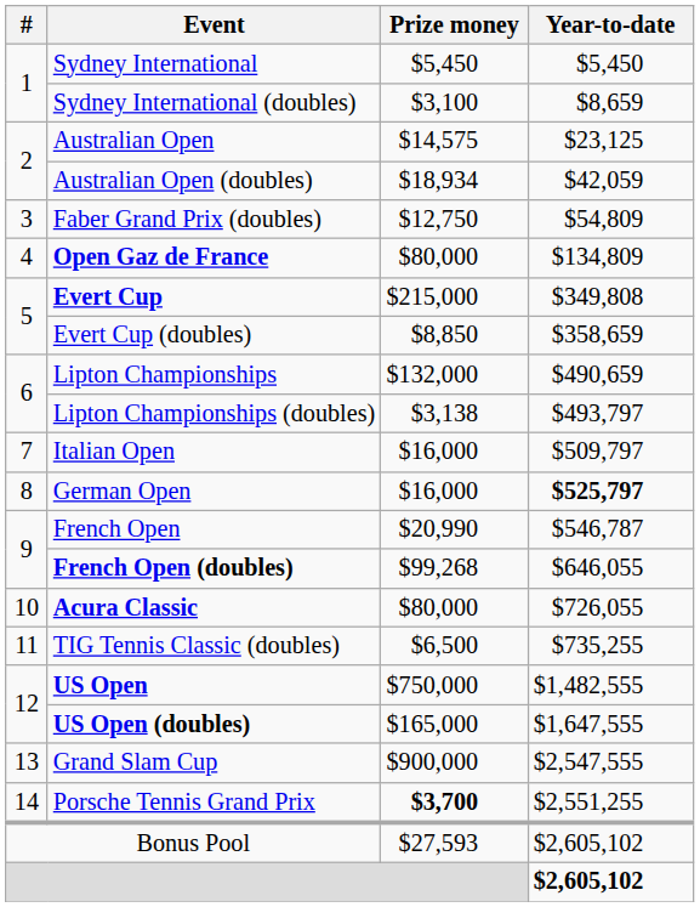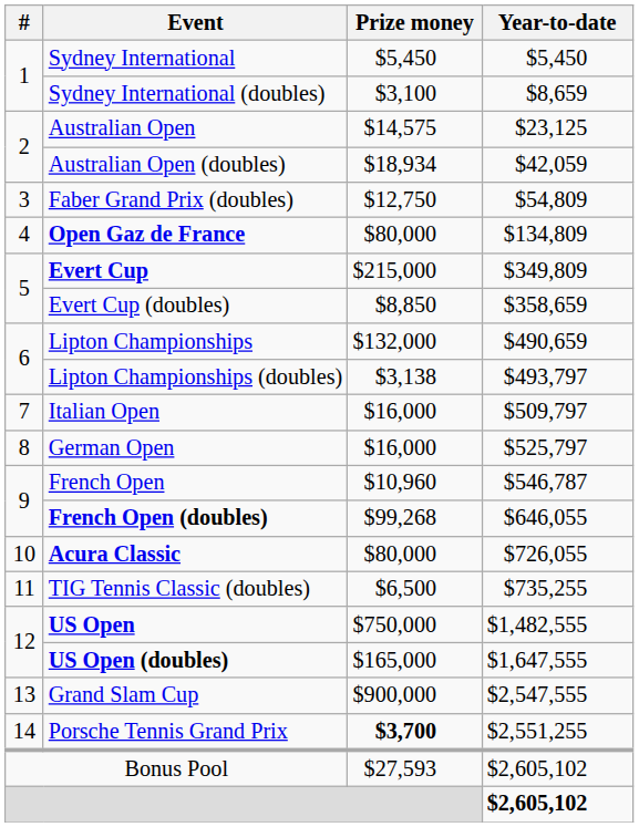Evert Cup | Year-to-date: $349,808 -> $349,809
German Open | Year-to-date: bold -> normal
French Open | Prize money: $20,990 -> $10,960
